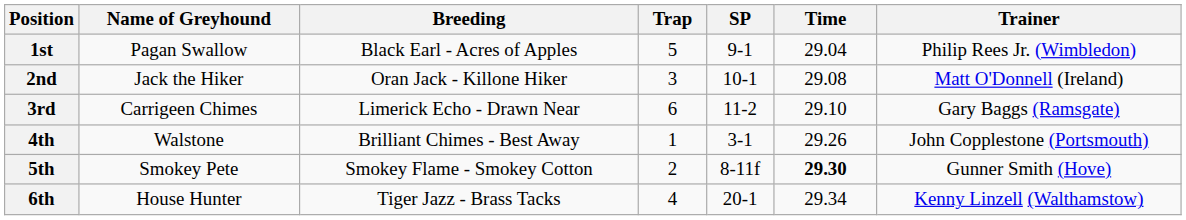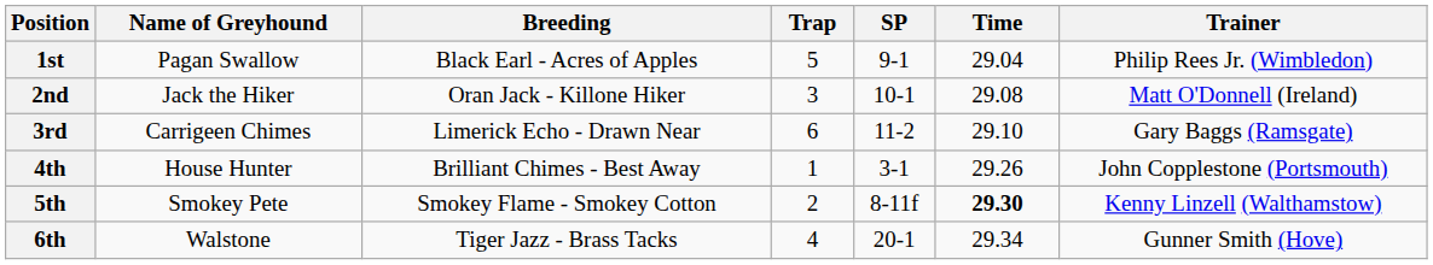4th | Name of Greyhound: Walstone -> House Hunter
5th | Trainer: Gunner Smith (Hove) -> Kenny Linzell (Walthamstow)
6th | Name of Greyhound: House Hunter -> Walstone
6th | Trainer: Kenny Linzell (Walthamstow) -> Gunner Smith (Hove)
